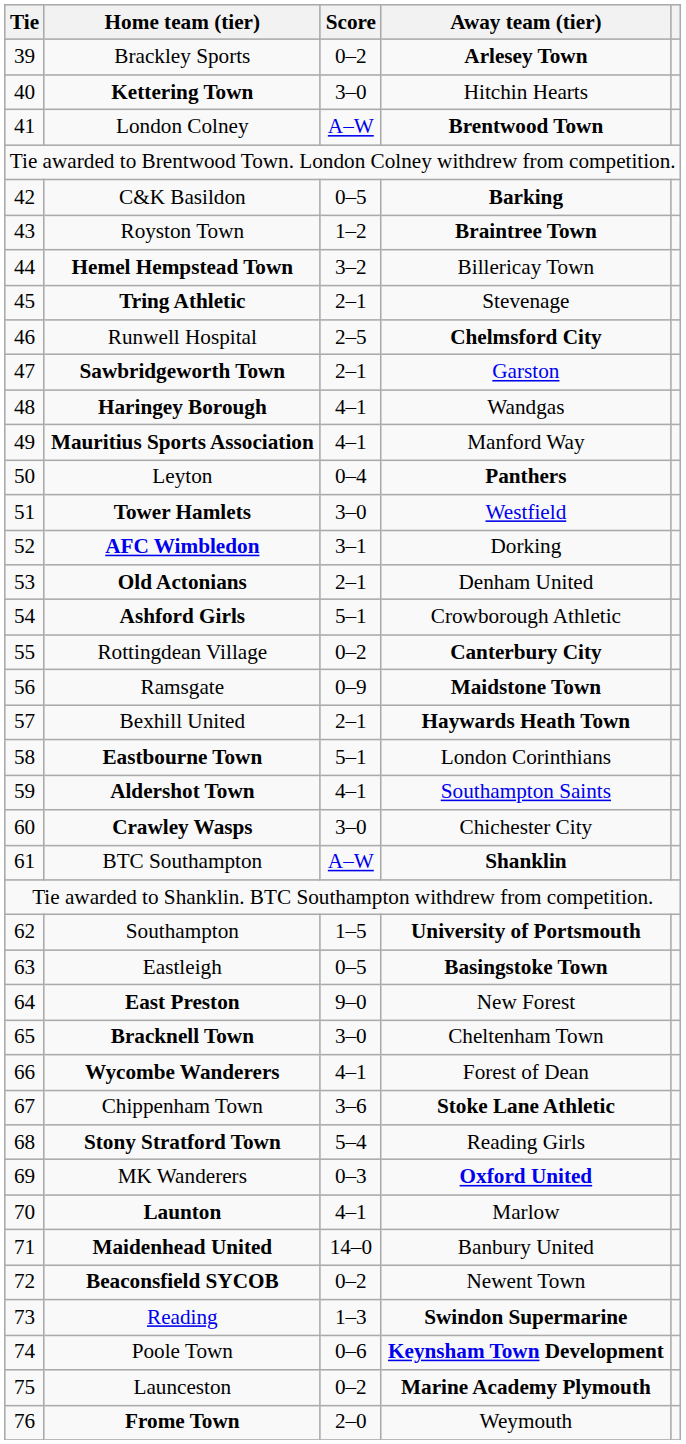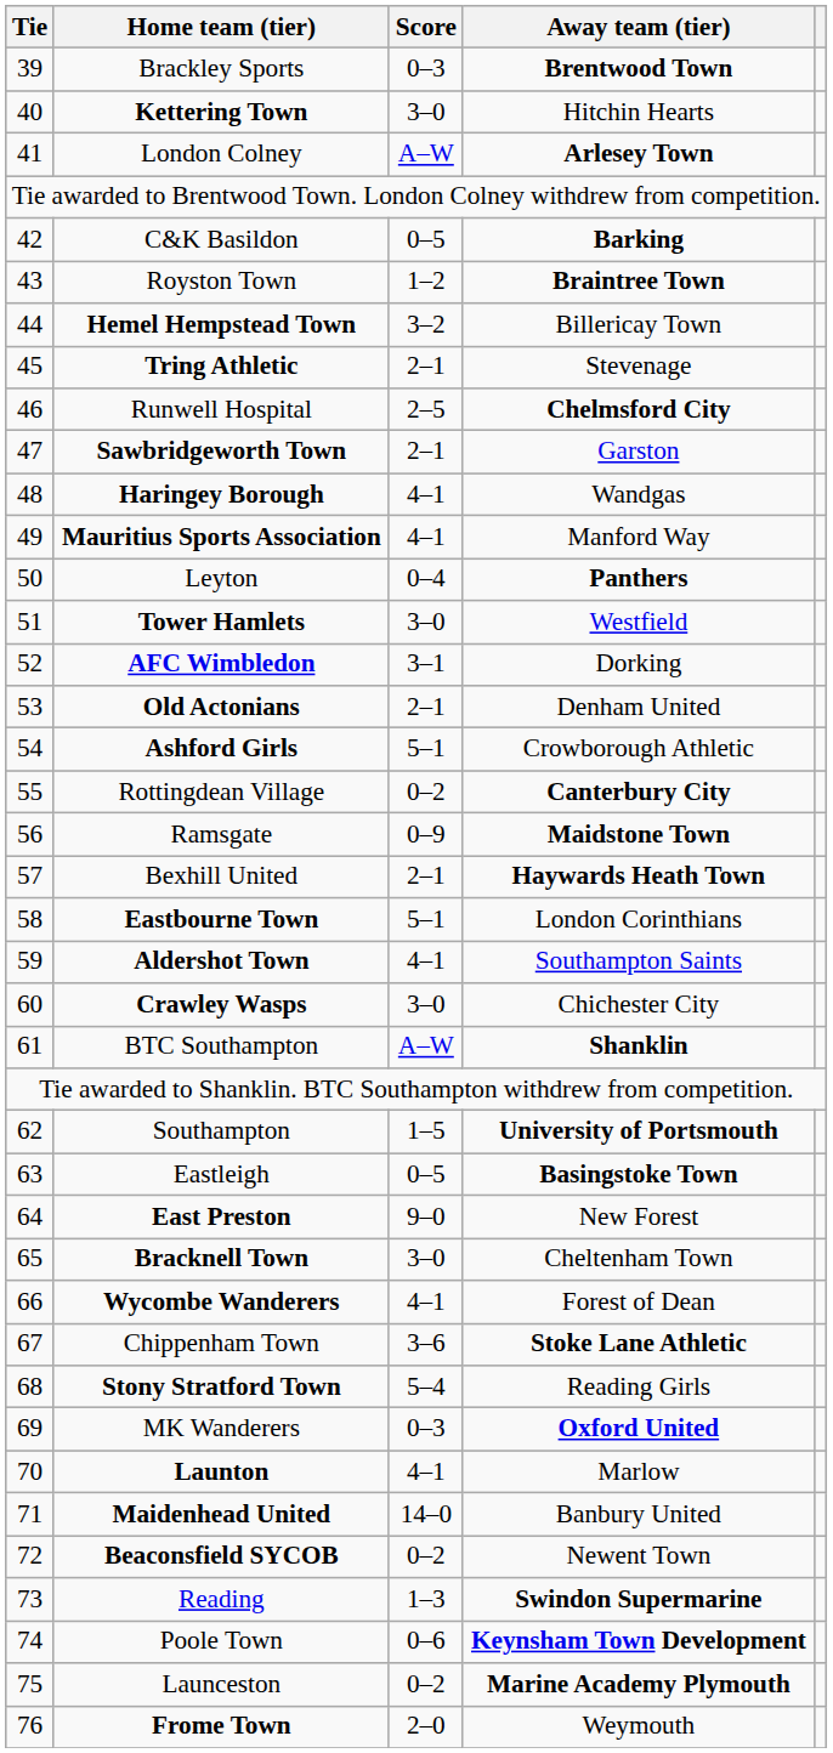Brackley Sports | Score: 0–2 -> 0–3
Brackley Sports | Away team (tier): Arlesey Town -> Brentwood Town
London Colney | Away team (tier): Brentwood Town -> Arlesey Town
